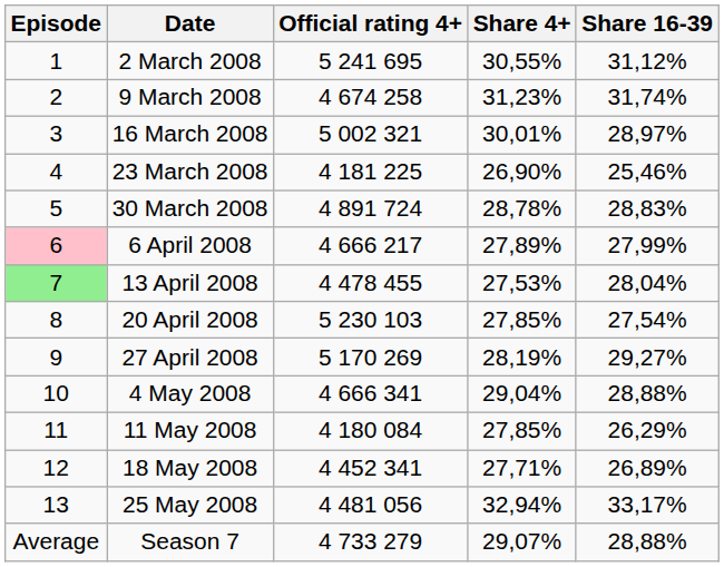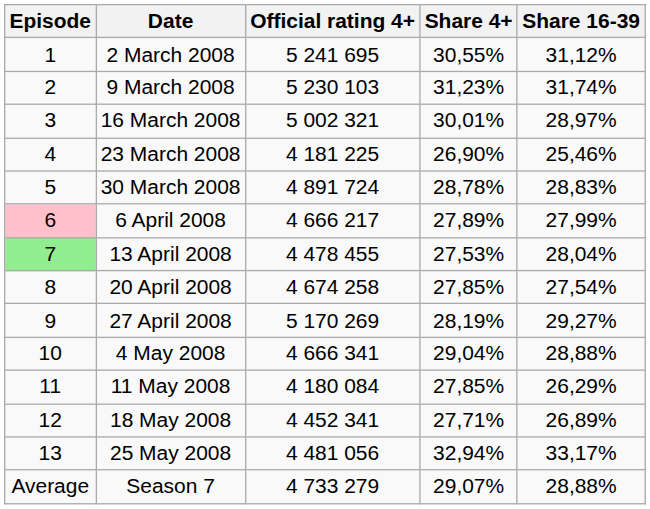9 March 2008 | Official rating 4+: 4 674 258 -> 5 230 103
20 April 2008 | Official rating 4+: 5 230 103 -> 4 674 258
